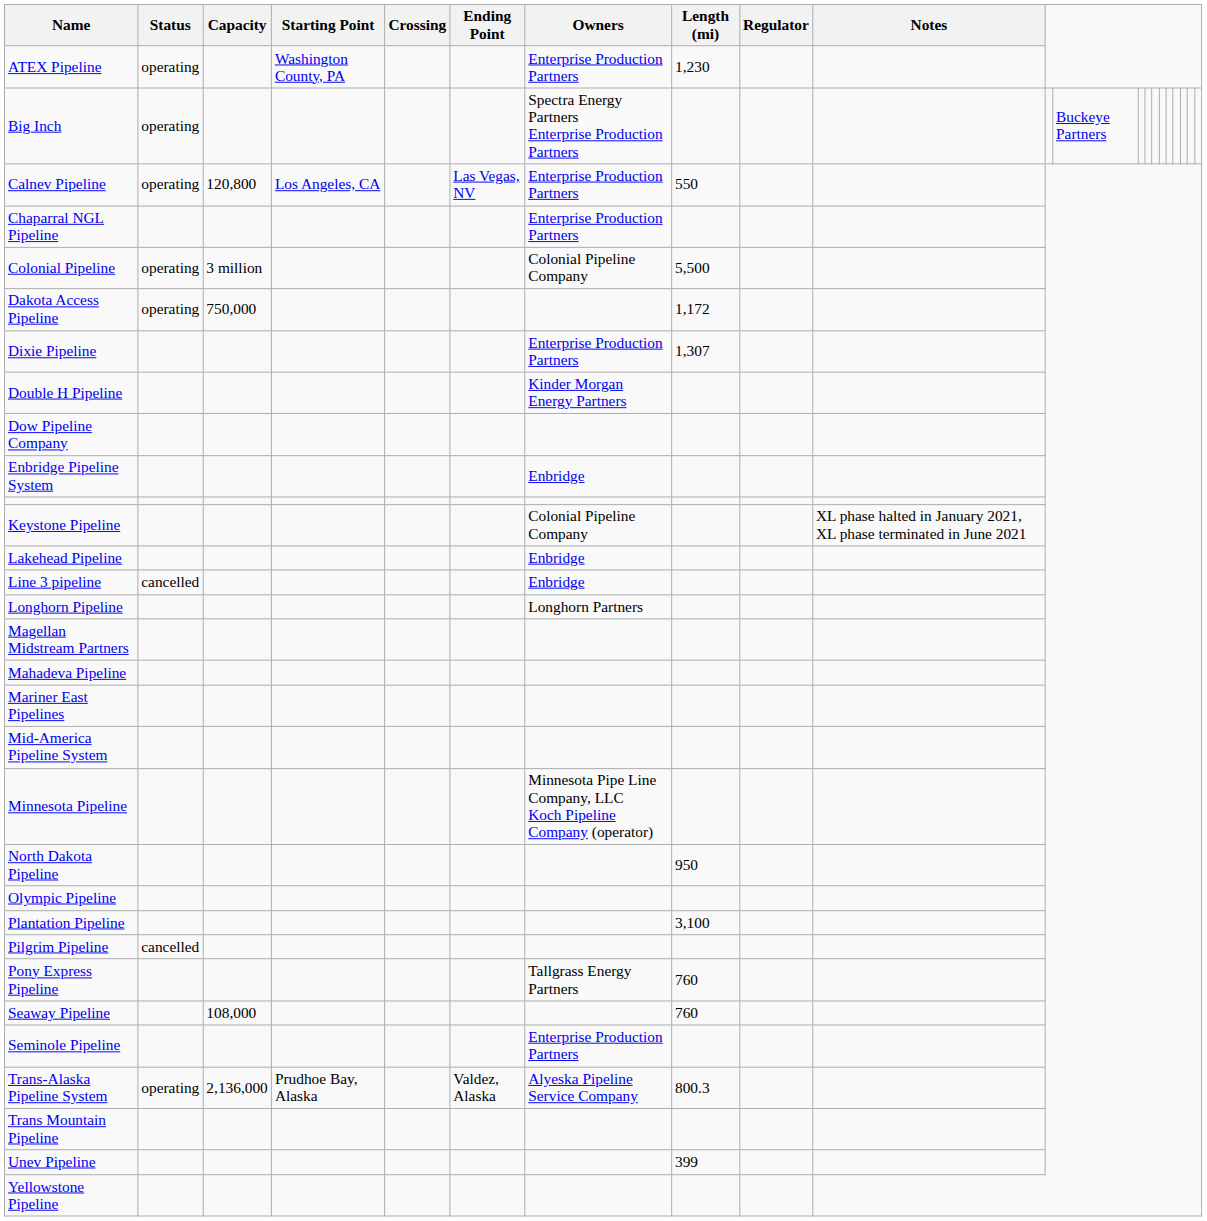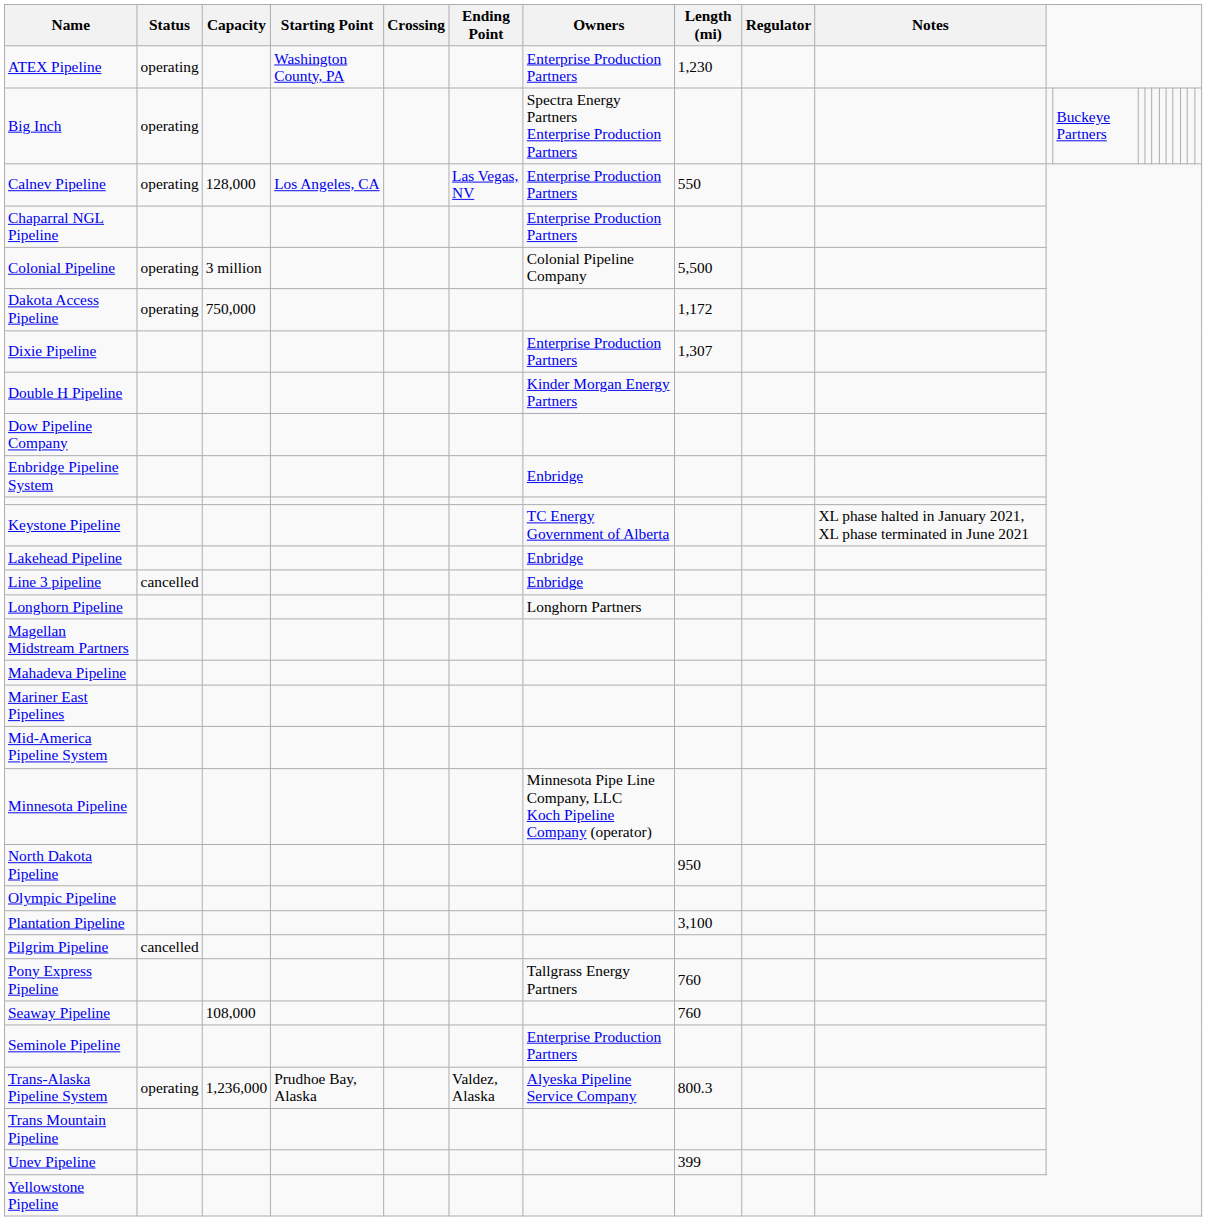Calnev Pipeline | Capacity: 120,800 -> 128,000
Keystone Pipeline | Owners: Colonial Pipeline Company -> TC Energy Government of Alberta
Trans-Alaska Pipeline System | Capacity: 2,136,000 -> 1,236,000
